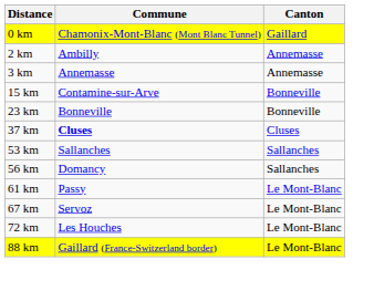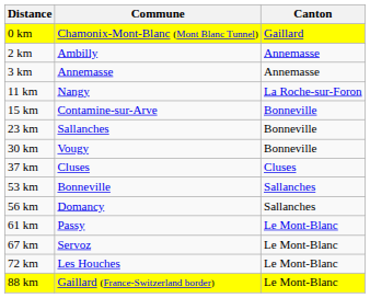+ row: 11 km | Nangy | La Roche-sur-Foron
23 km | Commune: Bonneville -> Sallanches
+ row: 30 km | Vougy | Bonneville
37 km | Commune: bold -> normal
53 km | Commune: Sallanches -> Bonneville
